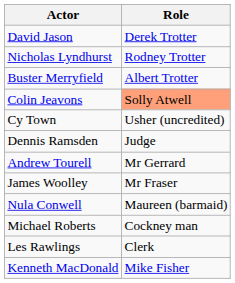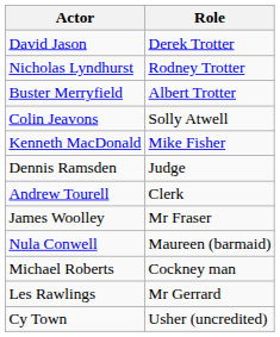Colin Jeavons | Role: lightsalmon background -> no background
rows swapped: Kenneth MacDonald <-> Cy Town
Andrew Tourell | Role: Mr Gerrard -> Clerk
Les Rawlings | Role: Clerk -> Mr Gerrard
